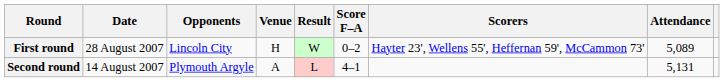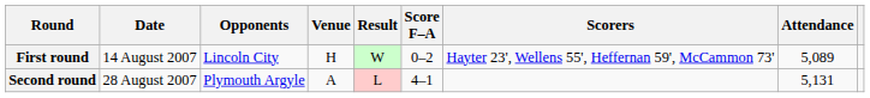First round | Date: 28 August 2007 -> 14 August 2007
Second round | Date: 14 August 2007 -> 28 August 2007
